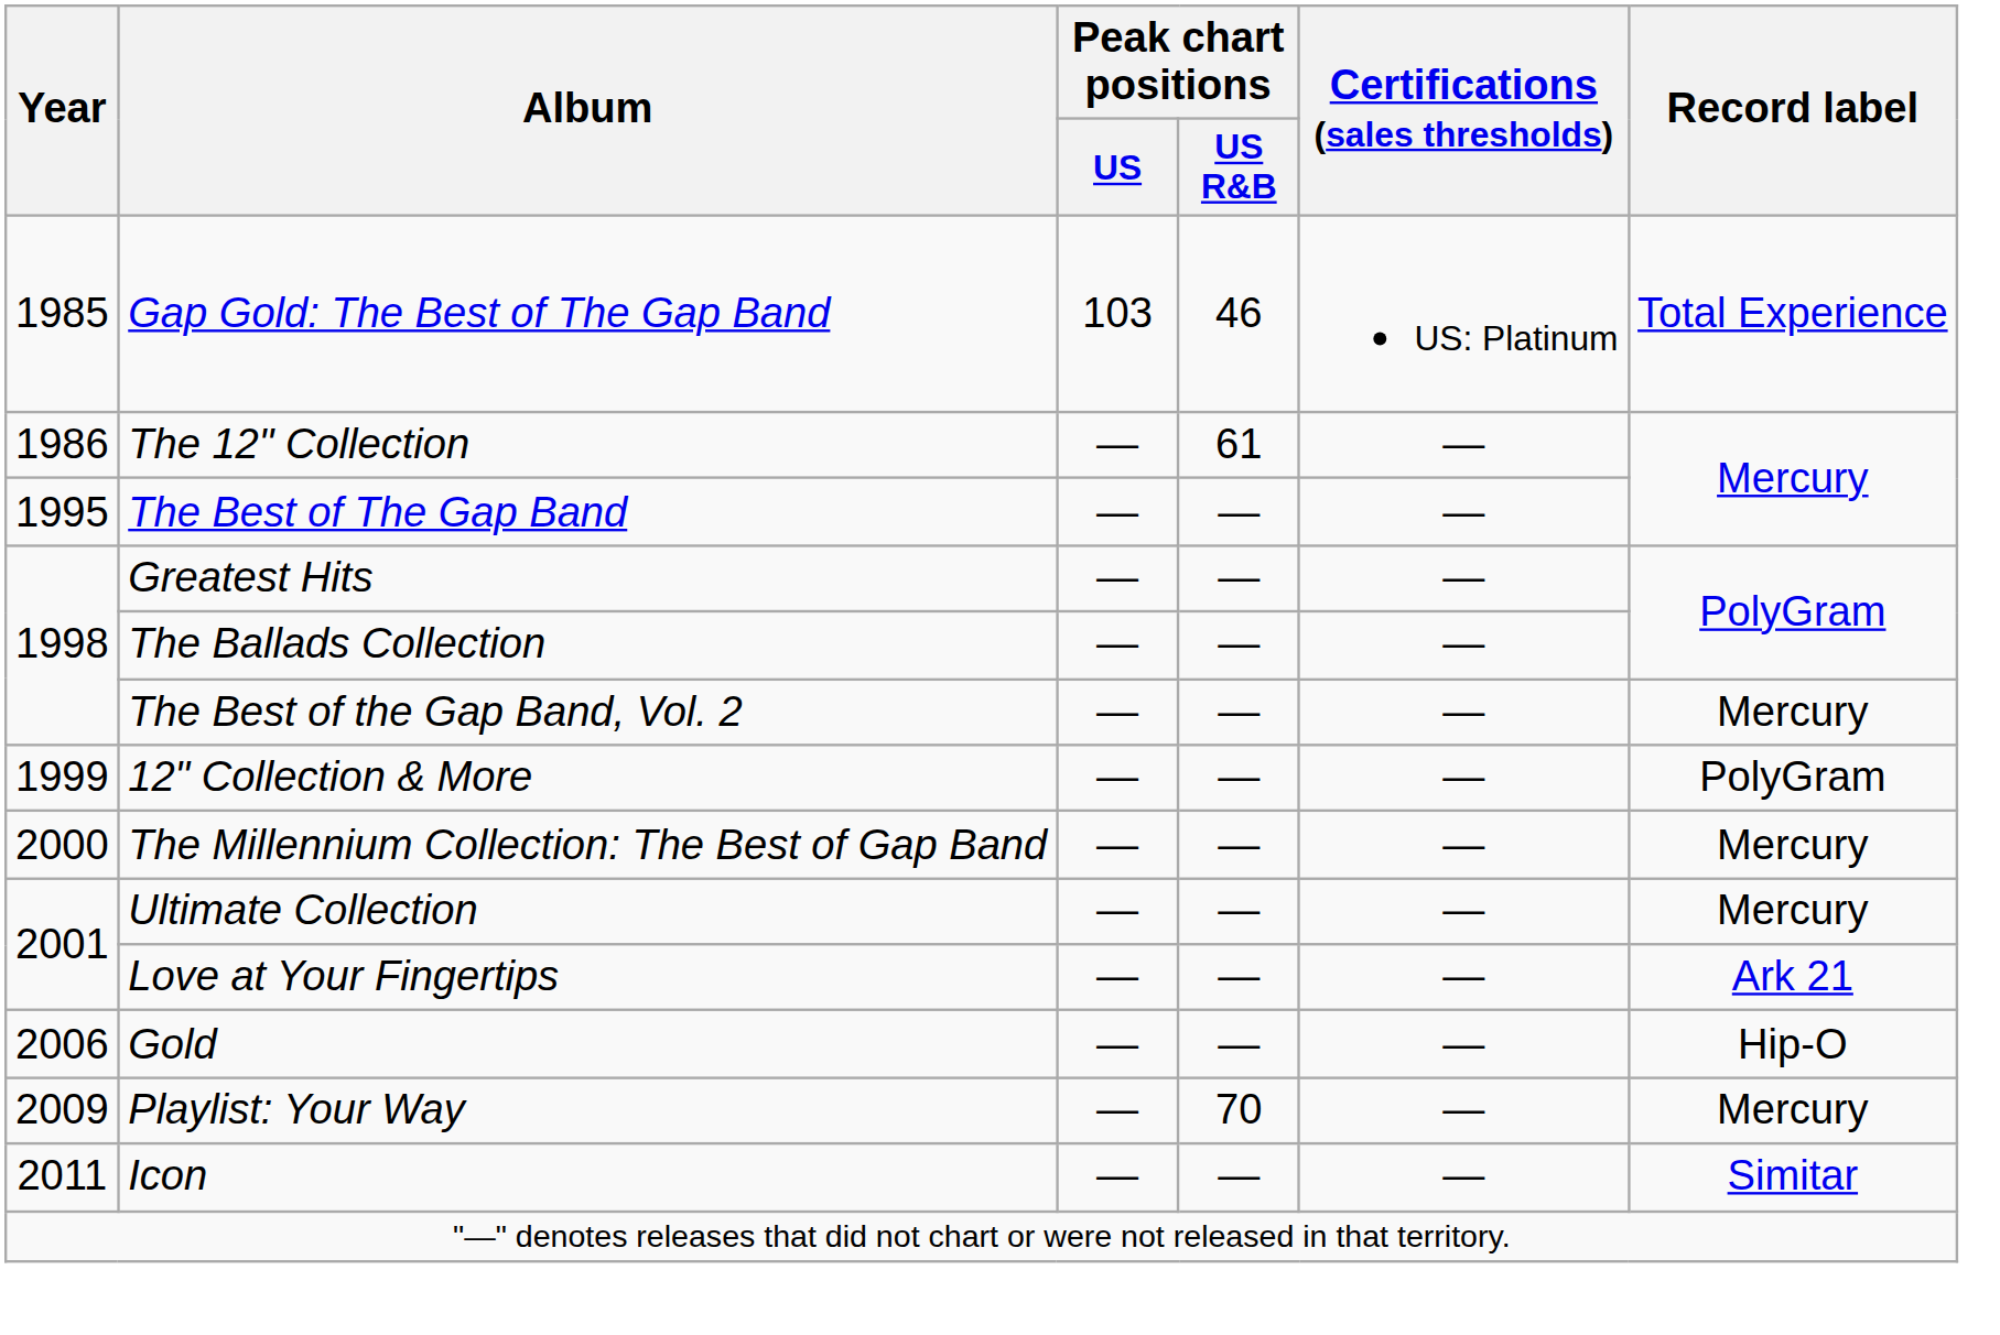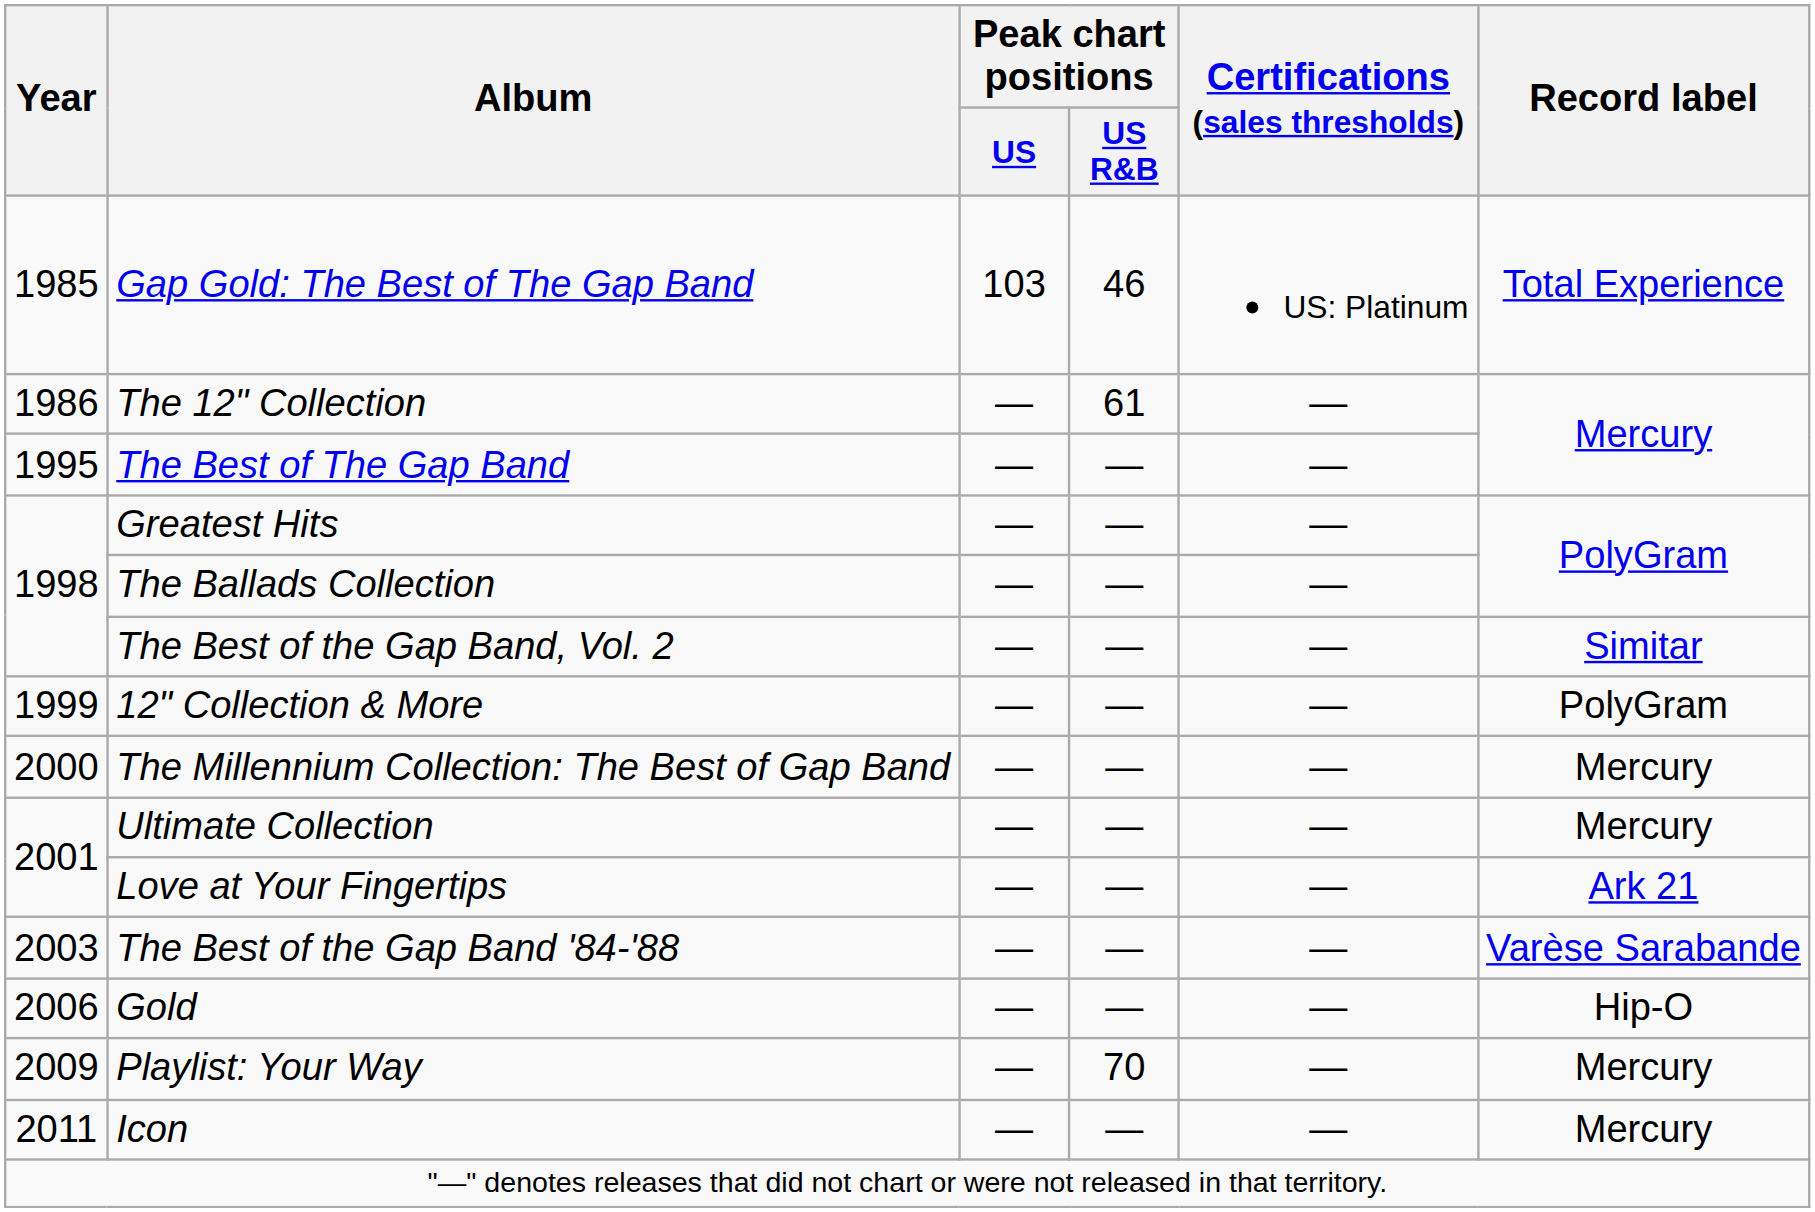The Best of the Gap Band, Vol. 2 | Record label: Mercury -> Simitar
+ row: 2003 | The Best of the Gap Band '84-'88 | — | — | — | Varèse Sarabande
Icon | Record label: Simitar -> Mercury
